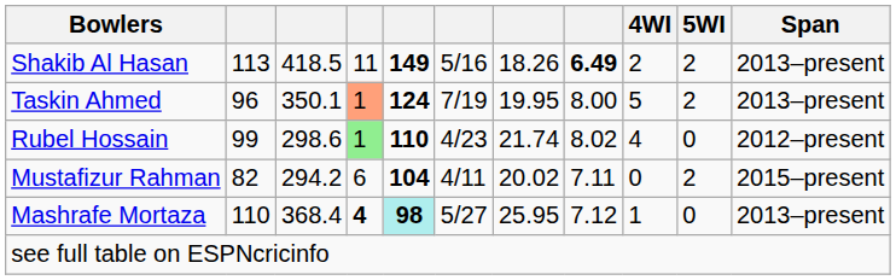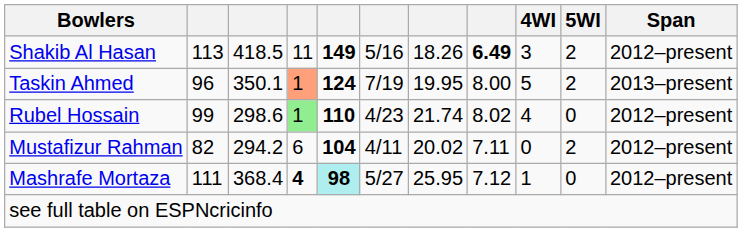Shakib Al Hasan | 4WI: 2 -> 3
Shakib Al Hasan | Span: 2013–present -> 2012–present
Mustafizur Rahman | Span: 2015–present -> 2012–present
Mashrafe Mortaza | column 2: 110 -> 111
Mashrafe Mortaza | Span: 2013–present -> 2012–present
